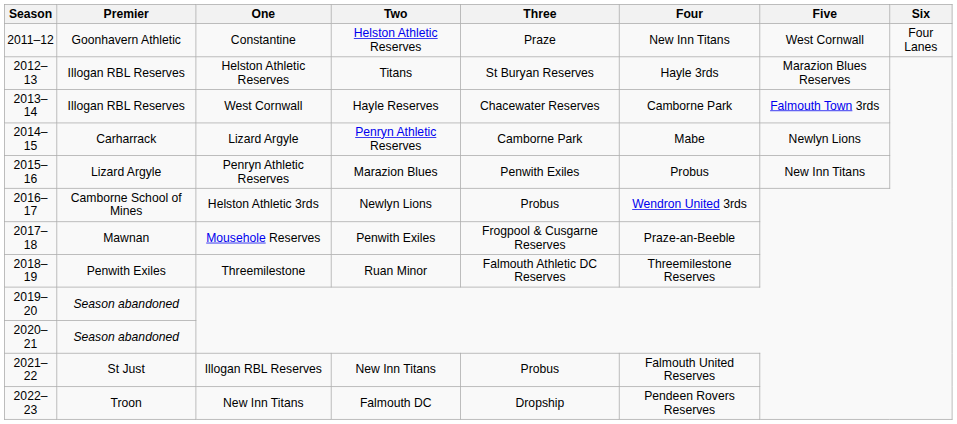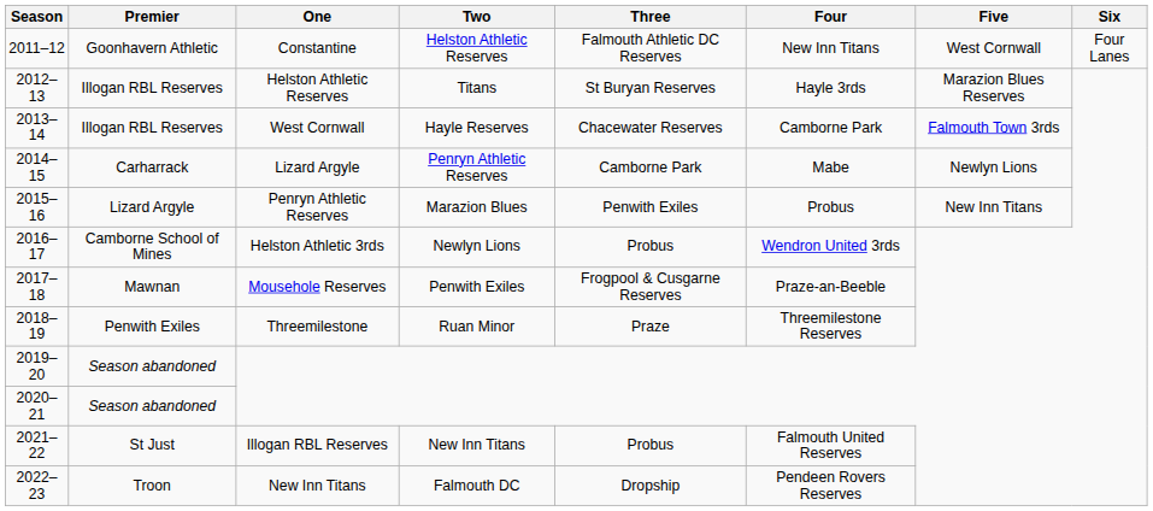Constantine | Three: Praze -> Falmouth Athletic DC Reserves
Threemilestone | Three: Falmouth Athletic DC Reserves -> Praze
